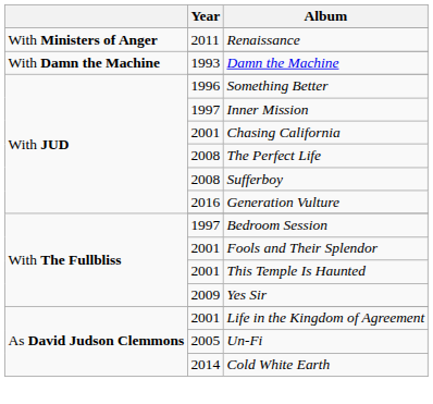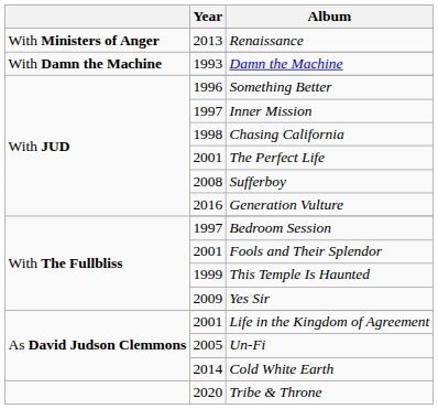Renaissance | Year: 2011 -> 2013
Chasing California | Year: 2001 -> 1998
The Perfect Life | Year: 2008 -> 2001
This Temple Is Haunted | Year: 2001 -> 1999
+ row: 2020 | Tribe & Throne
